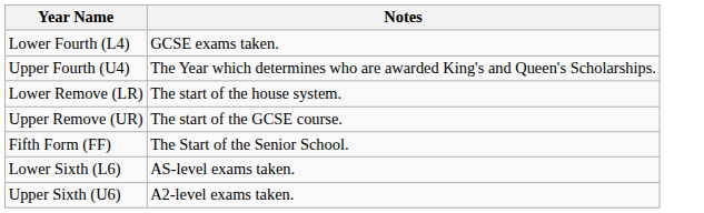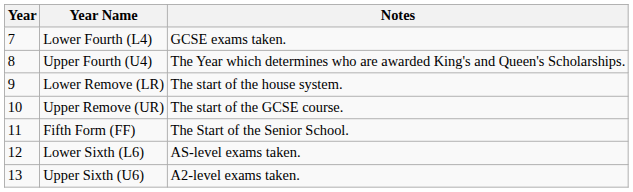+ column: Year | 7 | 8 | 9 | 10 | 11 | 12 | 13
